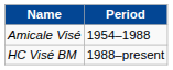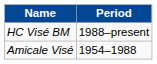rows swapped: Amicale Visé <-> HC Visé BM
